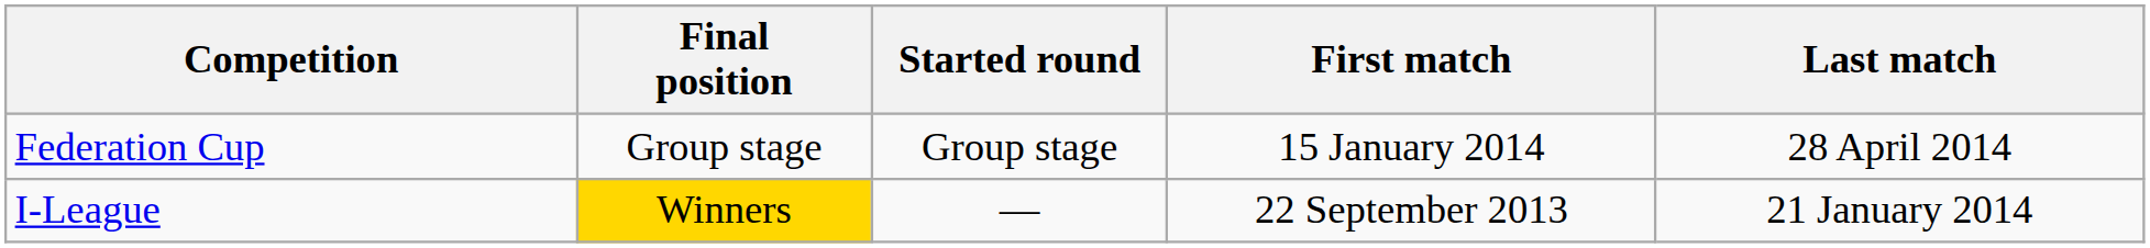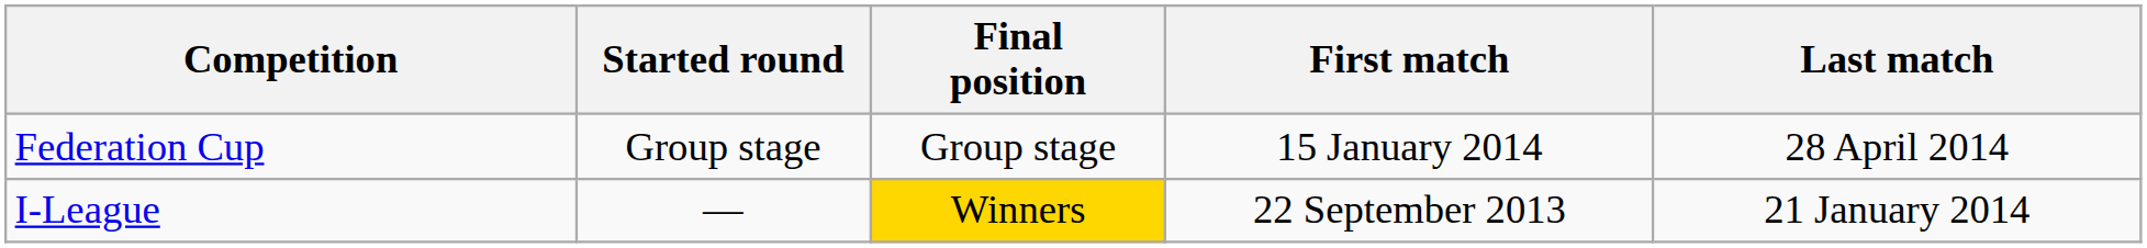columns swapped: Started round <-> Final position
